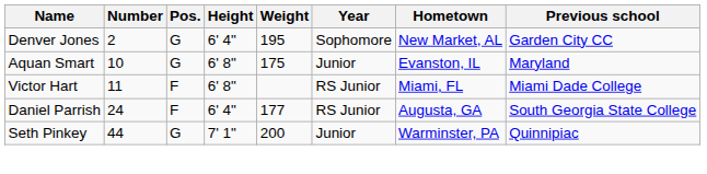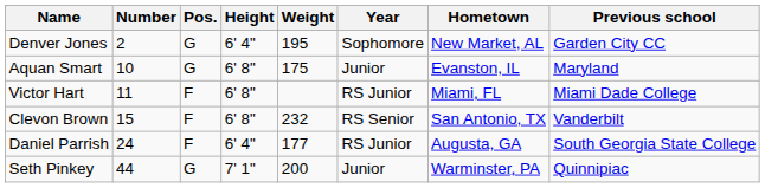+ row: Clevon Brown | 15 | F | 6' 8" | 232 | RS Senior | San Antonio, TX | Vanderbilt
